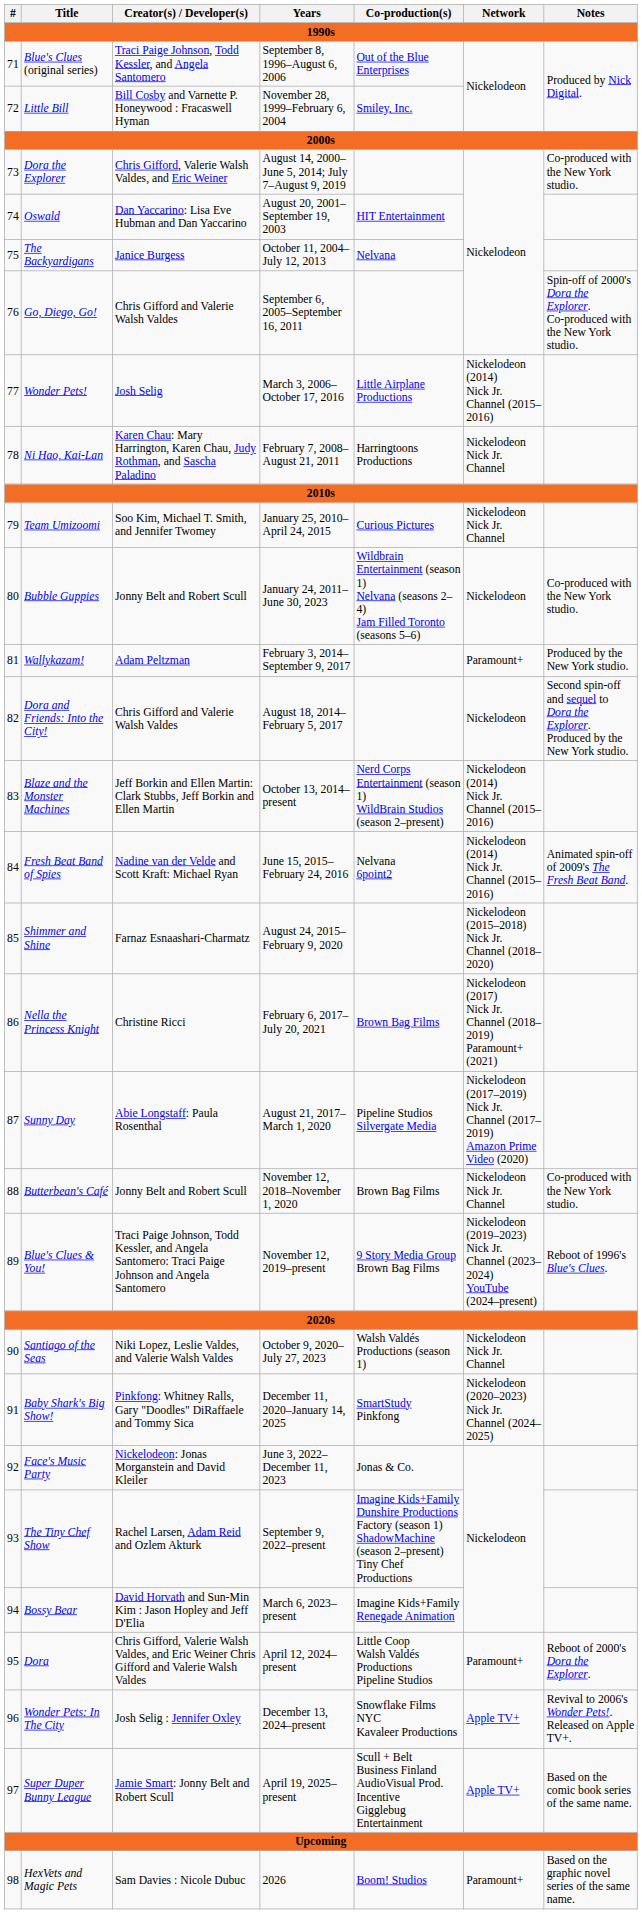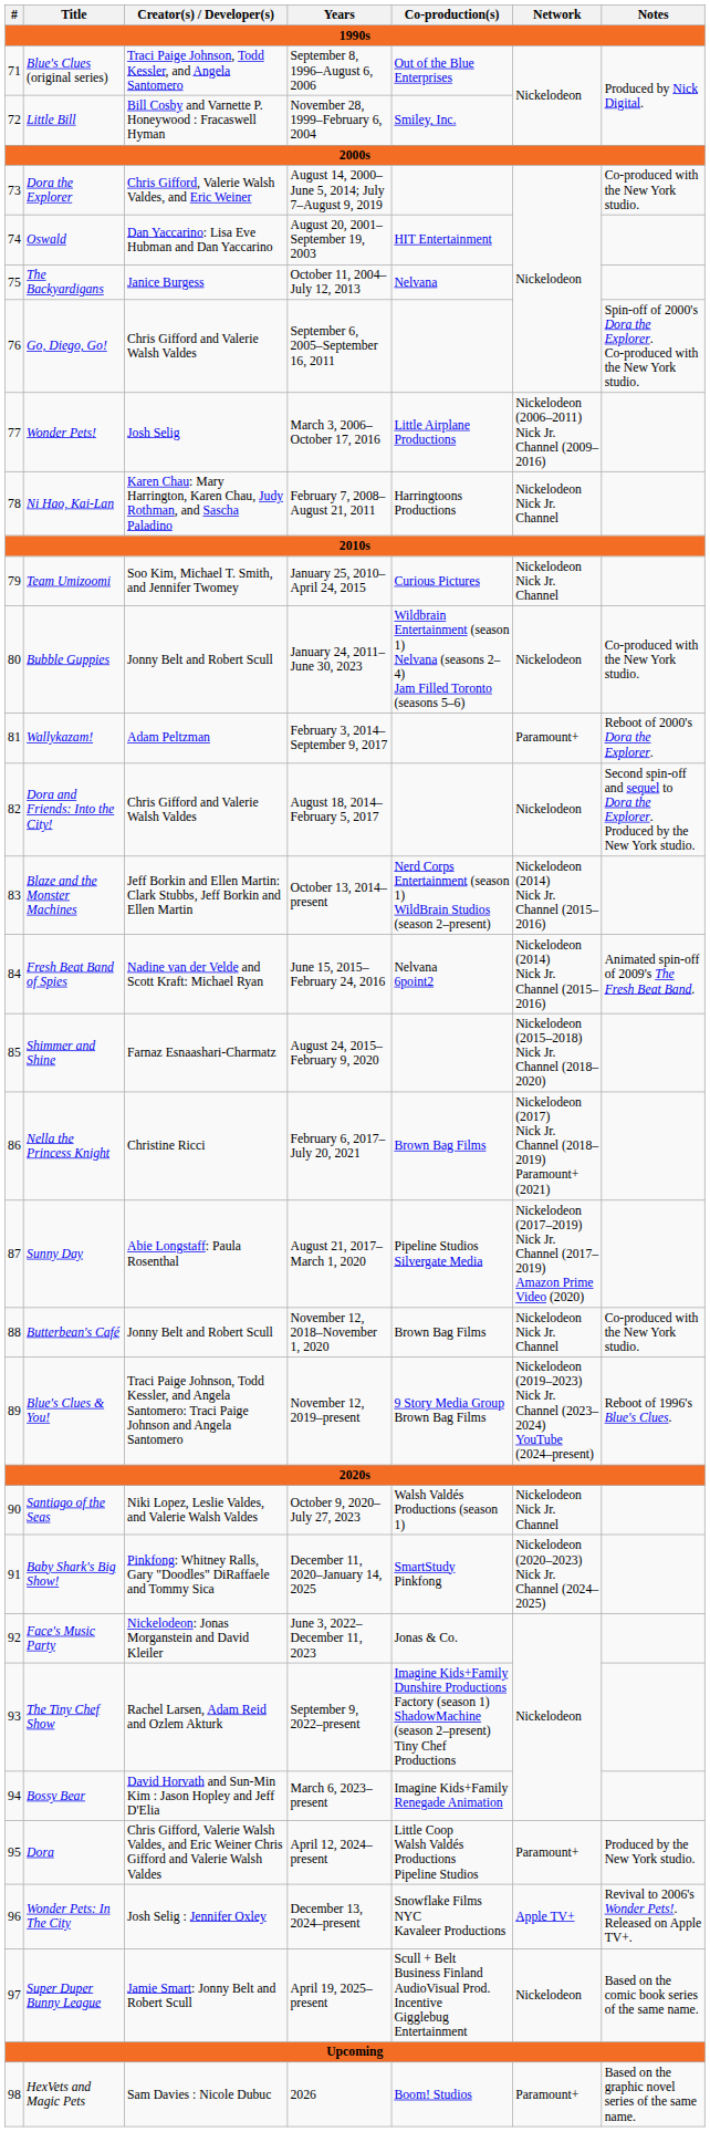Wonder Pets! | Network: Nickelodeon (2014) Nick Jr. Channel (2015–2016) -> Nickelodeon (2006–2011) Nick Jr. Channel (2009–2016)
Wallykazam! | Notes: Produced by the New York studio. -> Reboot of 2000's Dora the Explorer.
Dora | Notes: Reboot of 2000's Dora the Explorer. -> Produced by the New York studio.
Super Duper Bunny League | Network: Apple TV+ -> Nickelodeon
